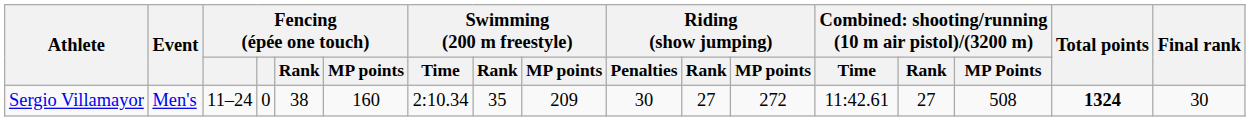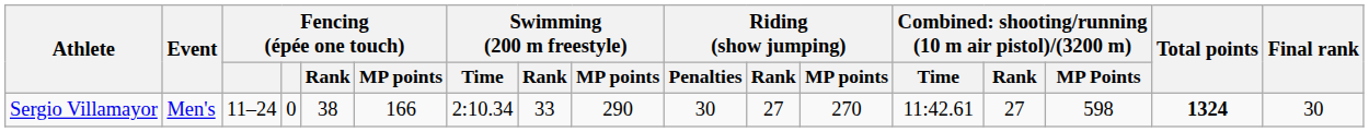Sergio Villamayor | Fencing (épée one touch) / MP points: 160 -> 166
Sergio Villamayor | Swimming (200 m freestyle) / Rank: 35 -> 33
Sergio Villamayor | Swimming (200 m freestyle) / MP points: 209 -> 290
Sergio Villamayor | Riding (show jumping) / MP points: 272 -> 270
Sergio Villamayor | column 15: 508 -> 598
